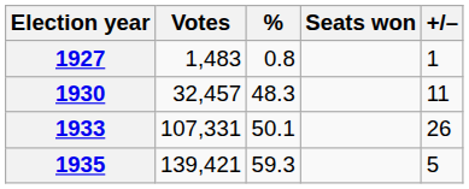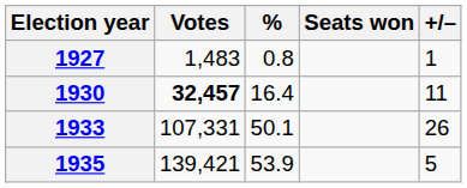1930 | Votes: normal -> bold
1930 | %: 48.3 -> 16.4
1935 | %: 59.3 -> 53.9
